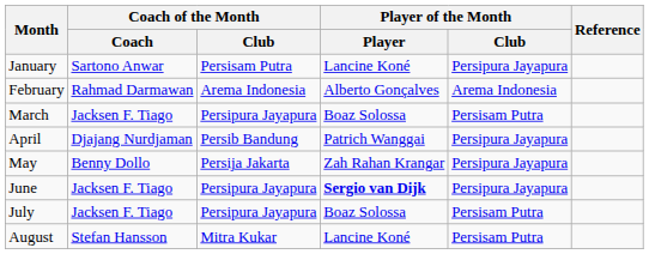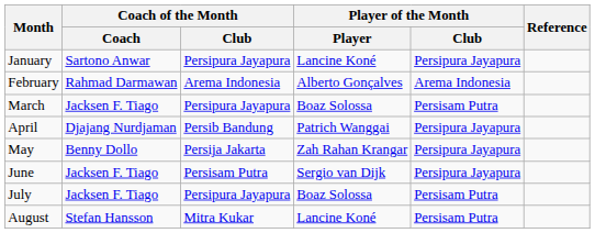January | Coach of the Month / Club: Persisam Putra -> Persipura Jayapura
June | Coach of the Month / Club: Persipura Jayapura -> Persisam Putra
June | Player of the Month / Player: bold -> normal
